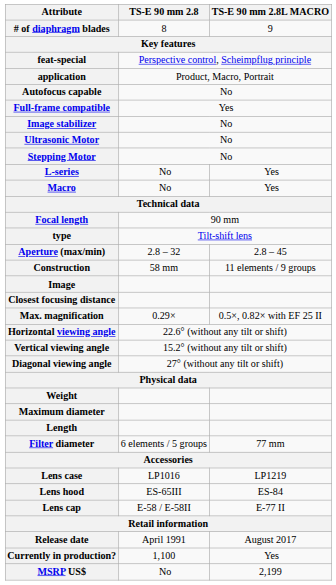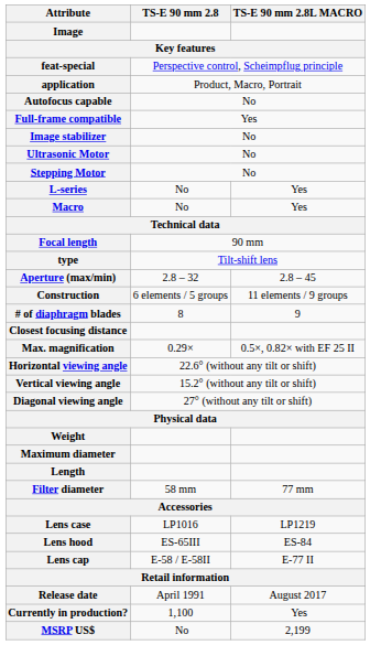rows swapped: Image <-> # of diaphragm blades
Construction | TS-E 90 mm 2.8: 58 mm -> 6 elements / 5 groups
Filter diameter | TS-E 90 mm 2.8: 6 elements / 5 groups -> 58 mm
